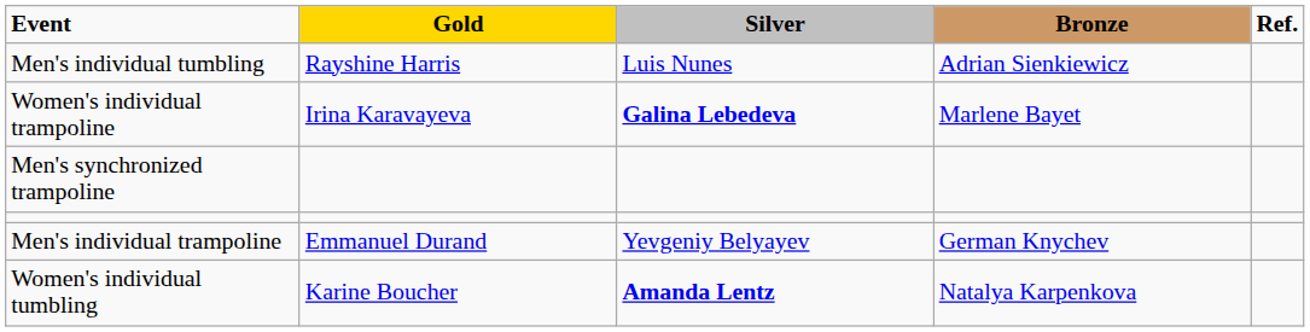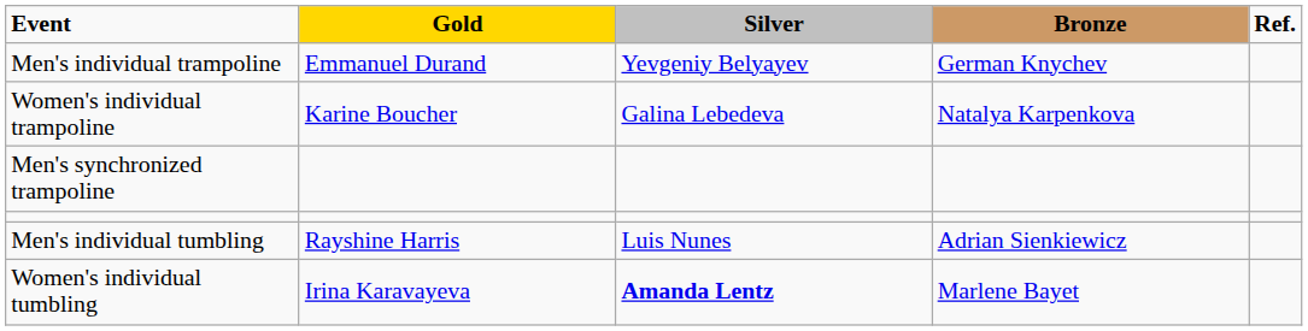rows swapped: Men's individual trampoline <-> Men's individual tumbling
Women's individual trampoline | Gold: Irina Karavayeva -> Karine Boucher
Women's individual trampoline | Silver: bold -> normal
Women's individual trampoline | Bronze: Marlene Bayet -> Natalya Karpenkova
Women's individual tumbling | Gold: Karine Boucher -> Irina Karavayeva
Women's individual tumbling | Bronze: Natalya Karpenkova -> Marlene Bayet
